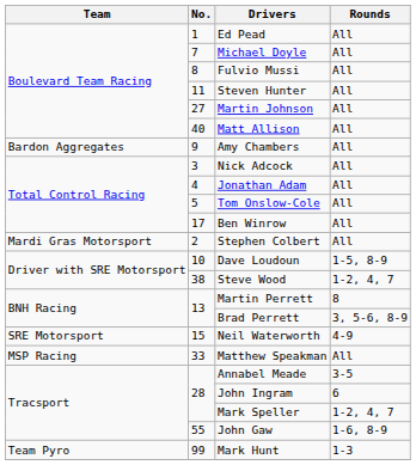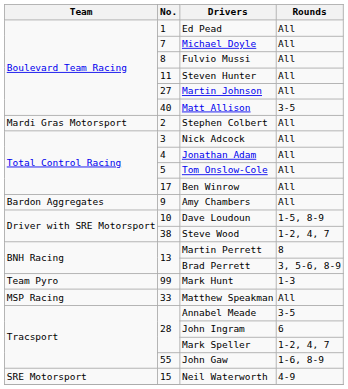Matt Allison | Rounds: All -> 3-5
rows swapped: Stephen Colbert <-> Amy Chambers
rows swapped: Neil Waterworth <-> Mark Hunt
